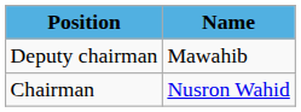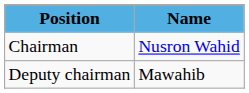rows swapped: Chairman <-> Deputy chairman
